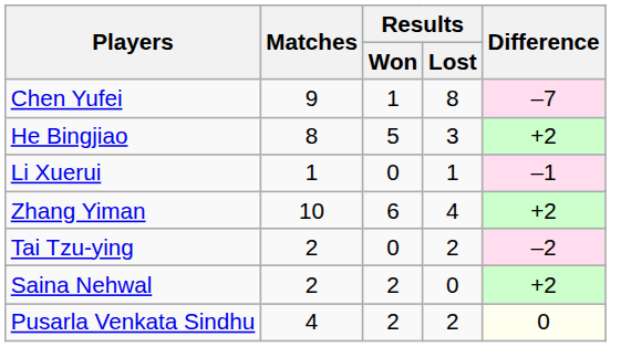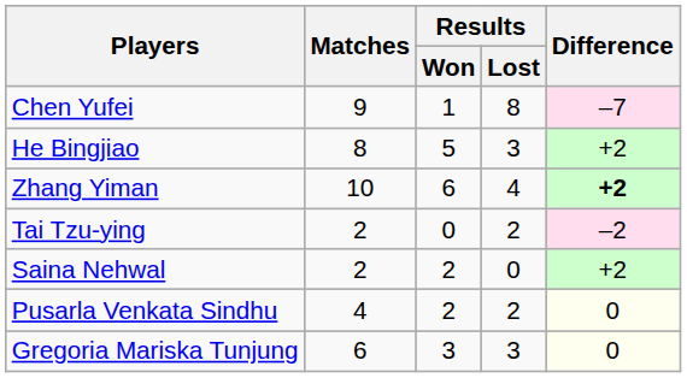- row: Li Xuerui | 1 | 0 | 1 | –1
Zhang Yiman | Difference: normal -> bold
+ row: Gregoria Mariska Tunjung | 6 | 3 | 3 | 0
